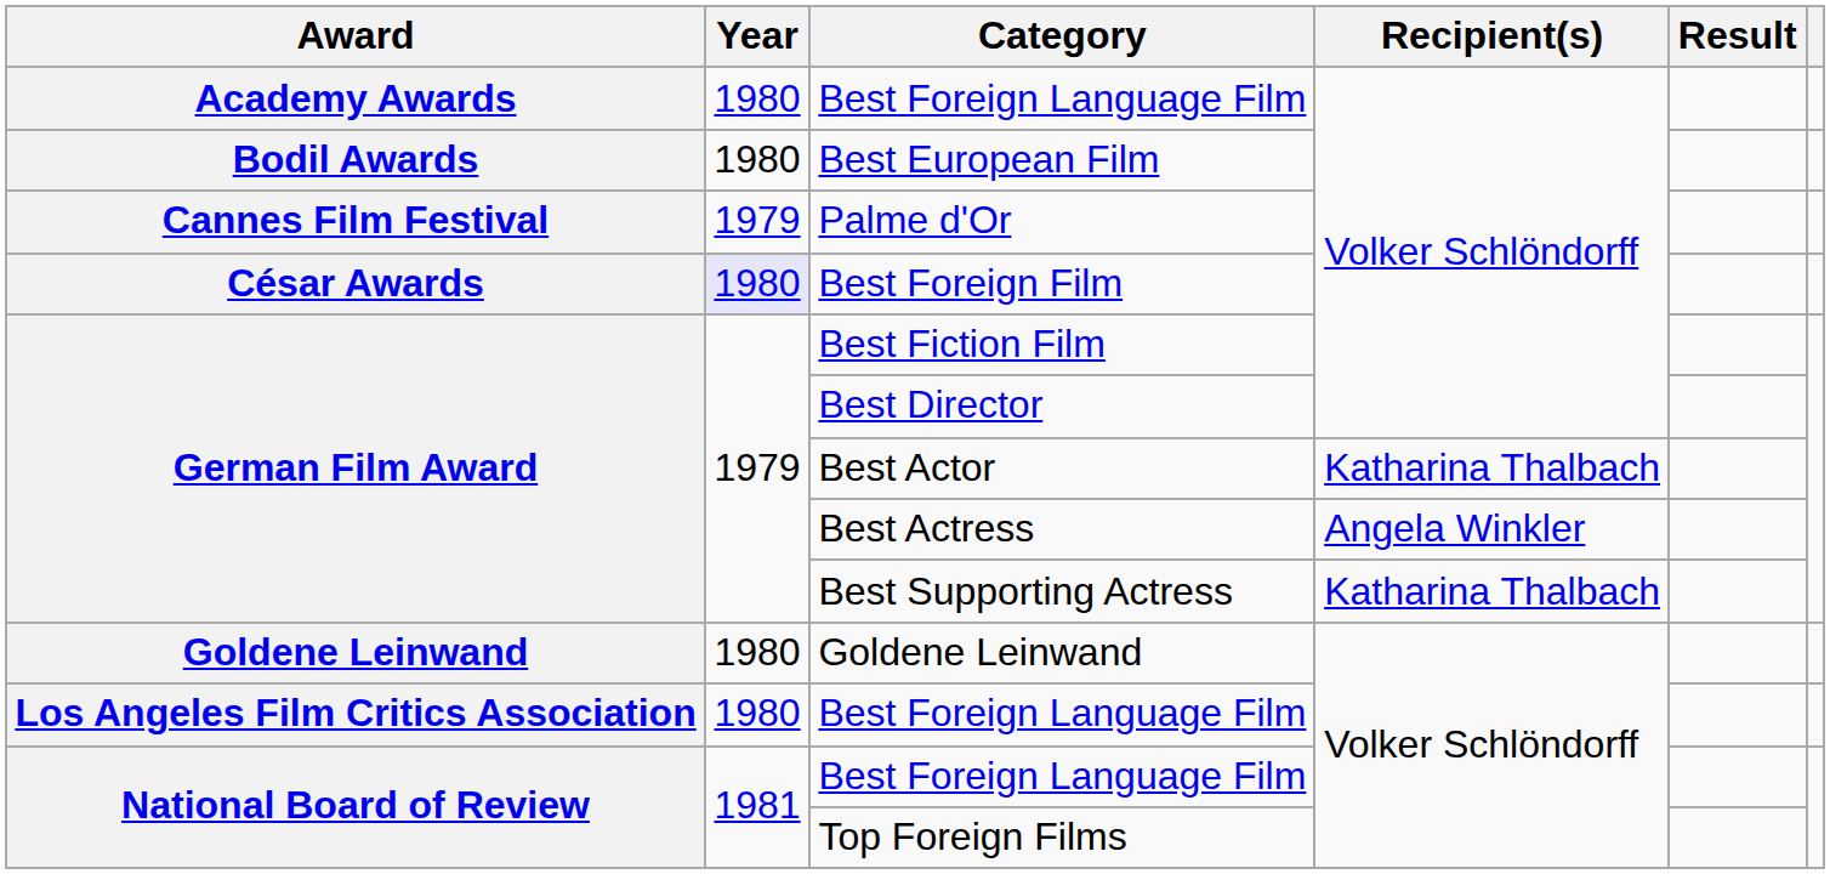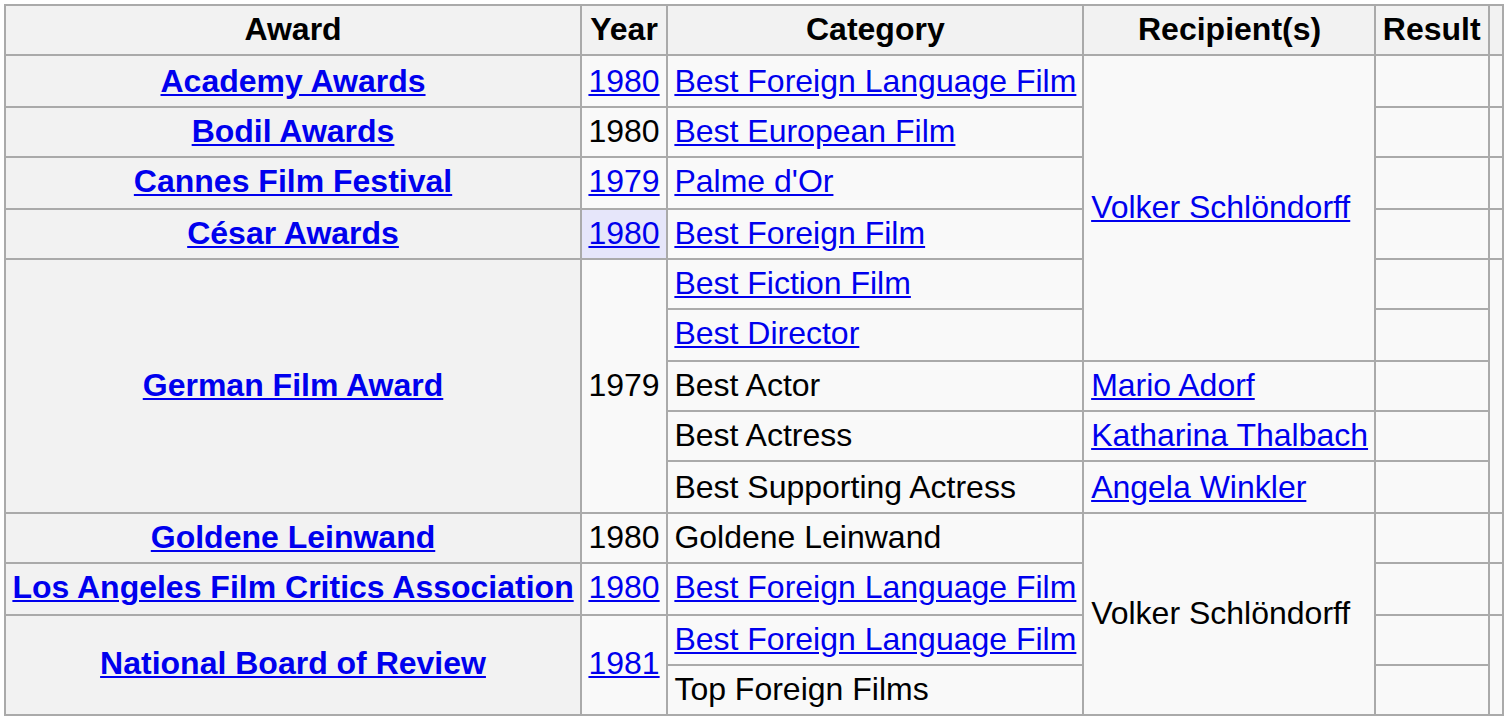Best Actor | Recipient(s): Katharina Thalbach -> Mario Adorf
Best Actress | Recipient(s): Angela Winkler -> Katharina Thalbach
Best Supporting Actress | Recipient(s): Katharina Thalbach -> Angela Winkler
